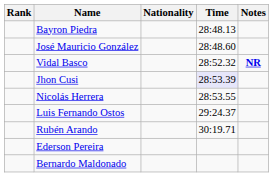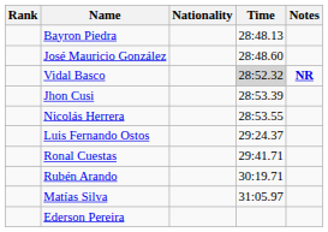Vidal Basco | Time: no background -> lightgrey background
Jhon Cusi | Time: lavender background -> no background
+ row: Ronal Cuestas | 29:41.71
+ row: Matías Silva | 31:05.97
- row: Bernardo Maldonado
